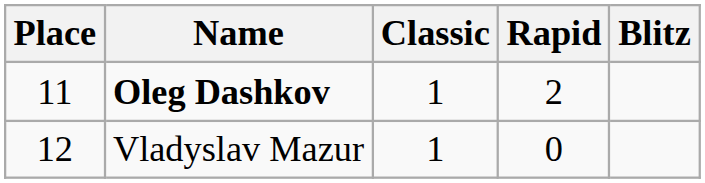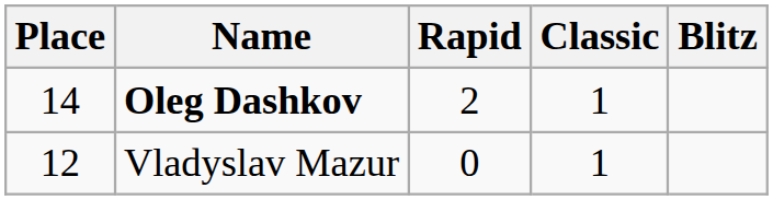columns swapped: Classic <-> Rapid
Oleg Dashkov | Place: 11 -> 14
